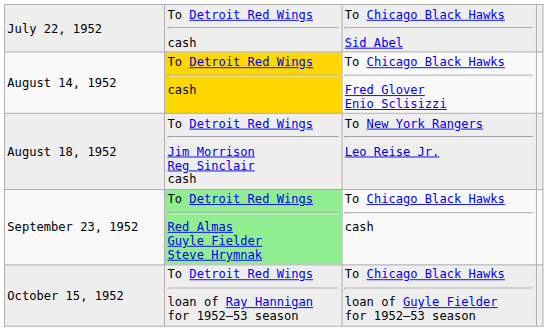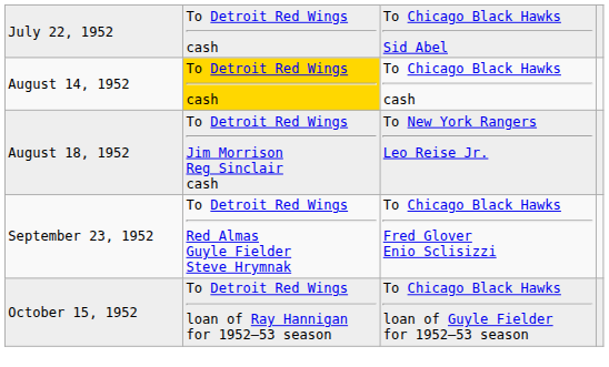August 14, 1952 | column 3: To Chicago Black Hawks Fred Glover Enio Sclisizzi -> To Chicago Black Hawks cash
September 23, 1952 | column 2: lightgreen background -> no background
September 23, 1952 | column 3: To Chicago Black Hawks cash -> To Chicago Black Hawks Fred Glover Enio Sclisizzi
